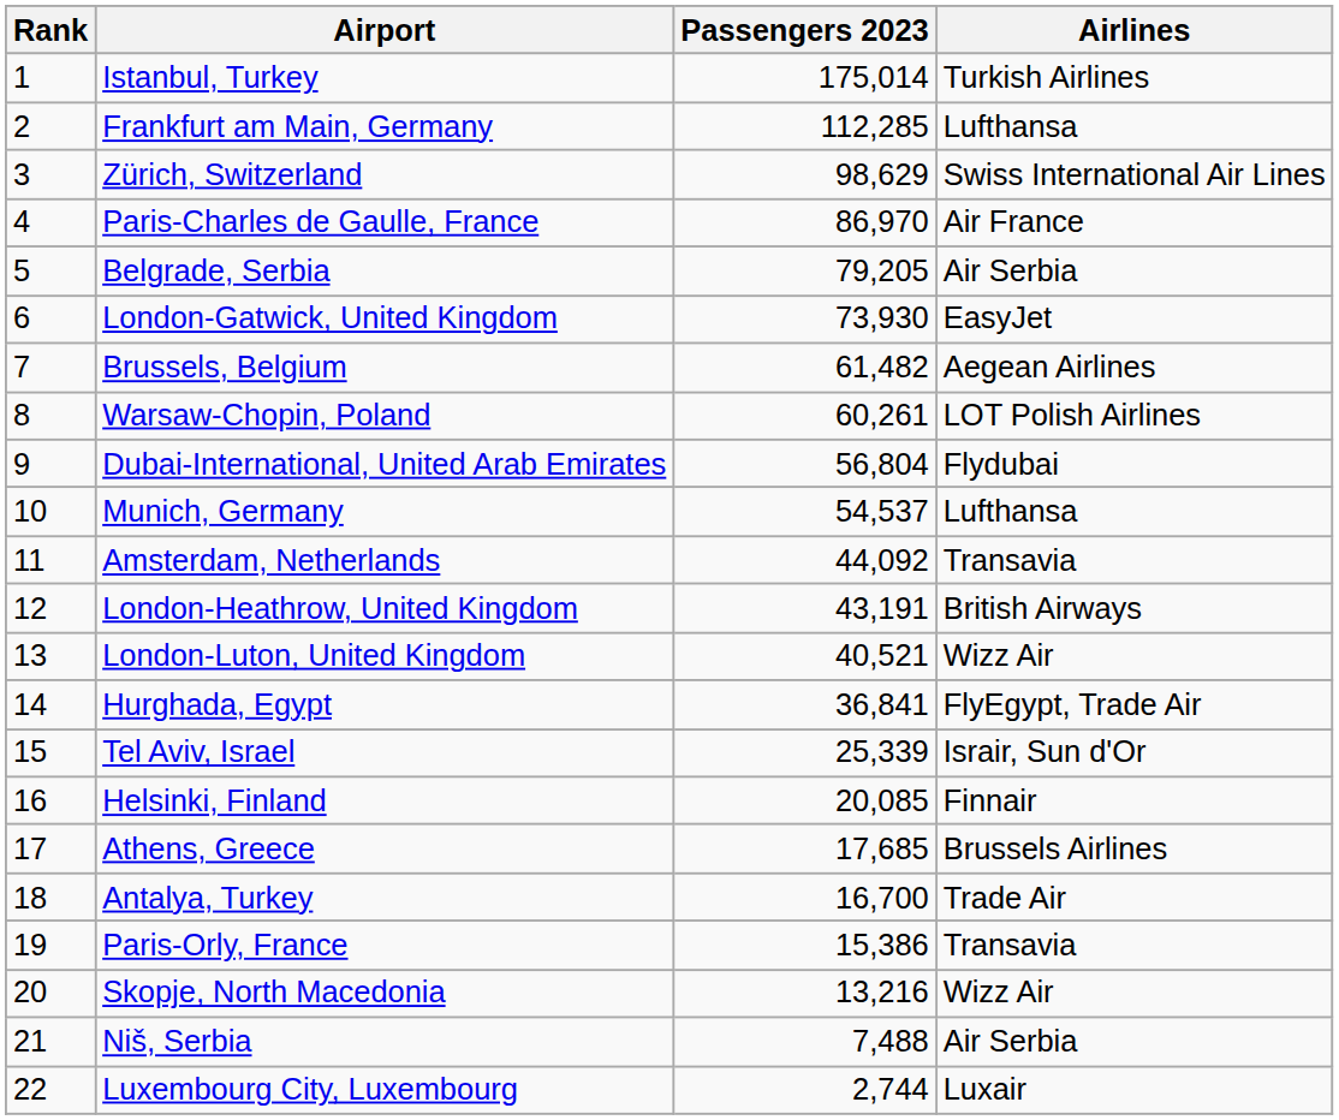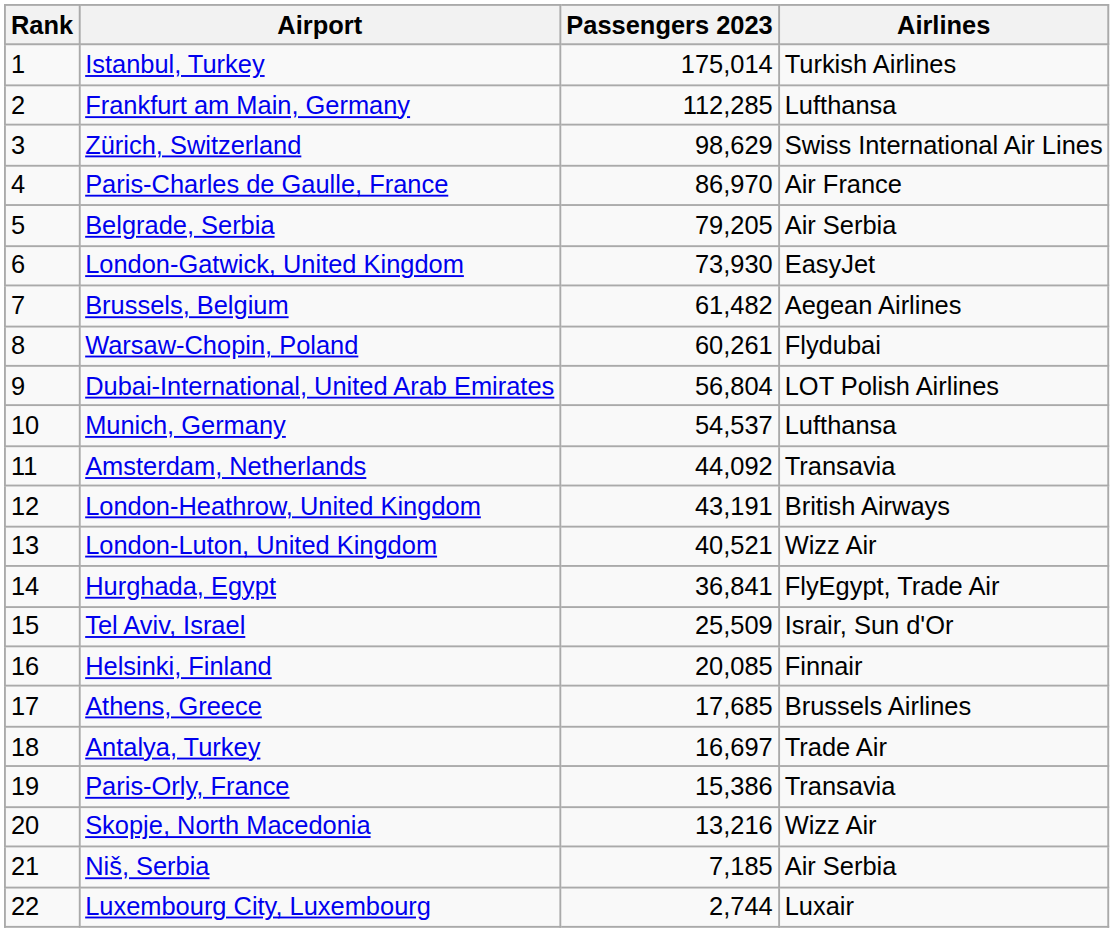Warsaw-Chopin, Poland | Airlines: LOT Polish Airlines -> Flydubai
Dubai-International, United Arab Emirates | Airlines: Flydubai -> LOT Polish Airlines
Tel Aviv, Israel | Passengers 2023: 25,339 -> 25,509
Antalya, Turkey | Passengers 2023: 16,700 -> 16,697
Niš, Serbia | Passengers 2023: 7,488 -> 7,185
